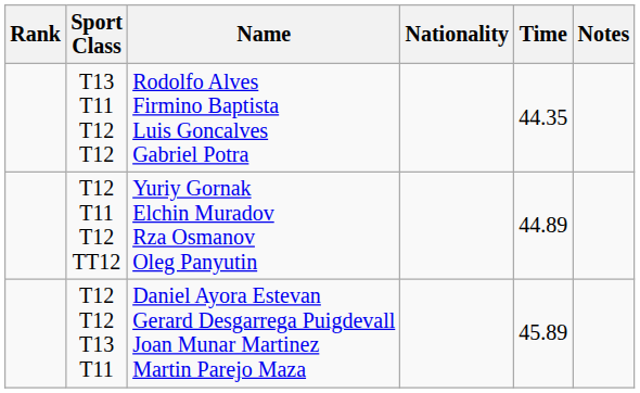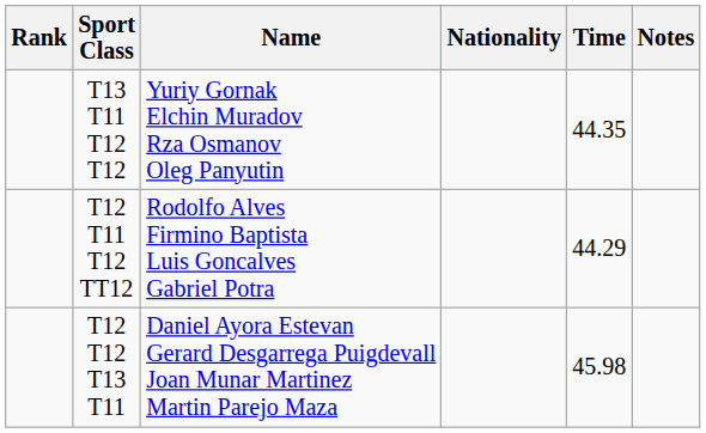T13 T11 T12 T12 | Name: Rodolfo Alves Firmino Baptista Luis Goncalves Gabriel Potra -> Yuriy Gornak Elchin Muradov Rza Osmanov Oleg Panyutin
T12 T11 T12 TT12 | Name: Yuriy Gornak Elchin Muradov Rza Osmanov Oleg Panyutin -> Rodolfo Alves Firmino Baptista Luis Goncalves Gabriel Potra
T12 T11 T12 TT12 | Time: 44.89 -> 44.29
T12 T12 T13 T11 | Time: 45.89 -> 45.98
